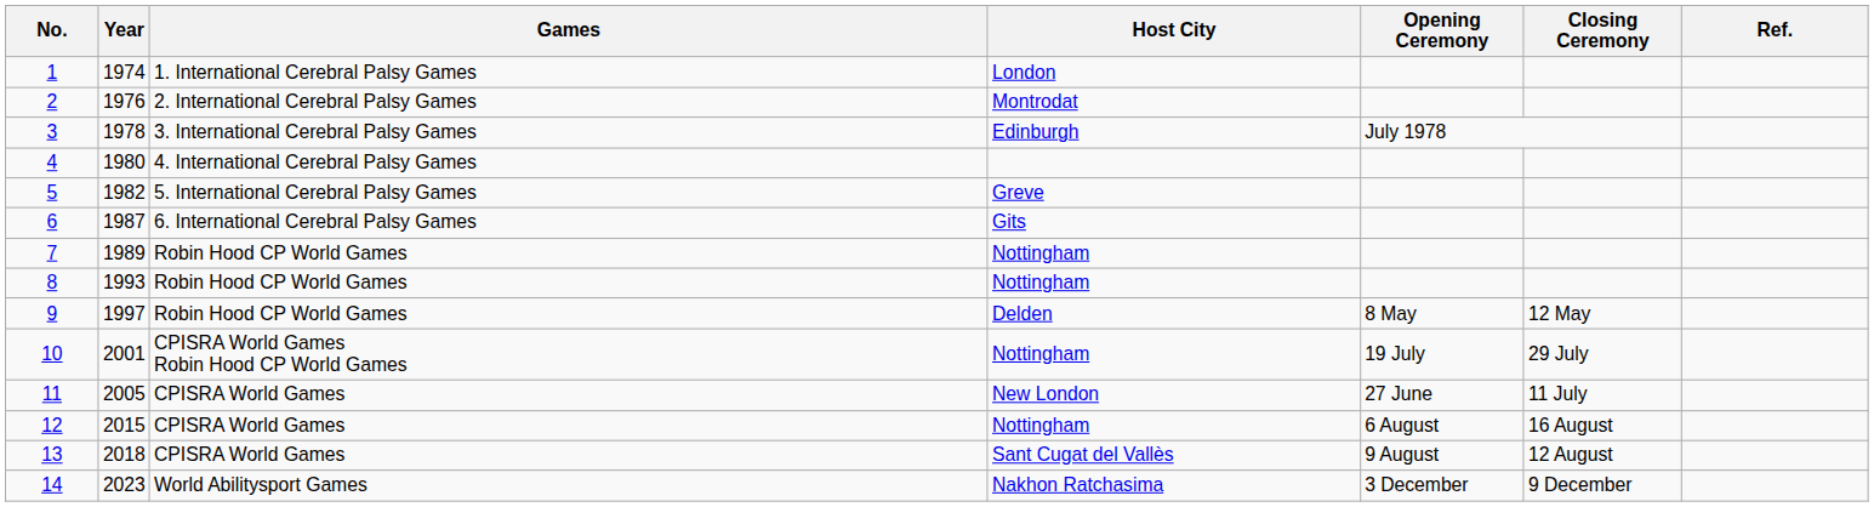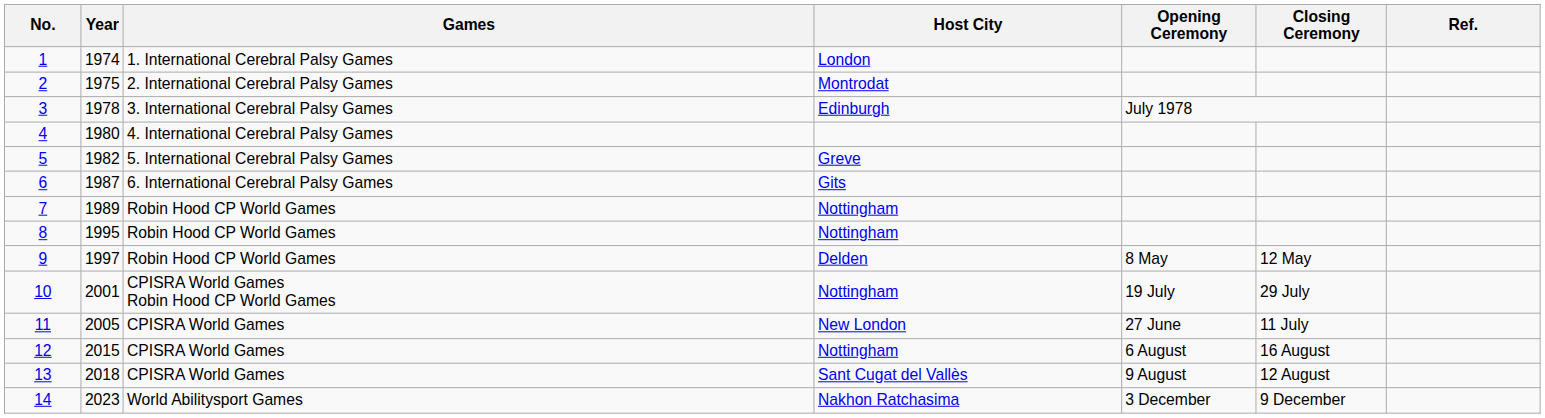2 | Year: 1976 -> 1975
8 | Year: 1993 -> 1995
